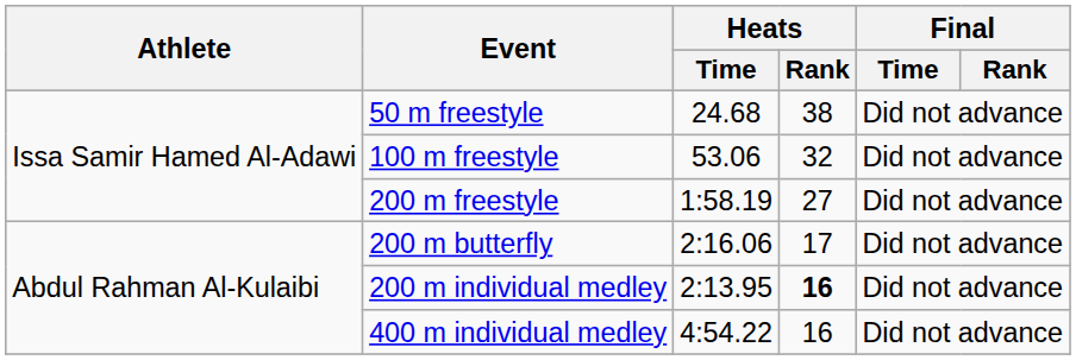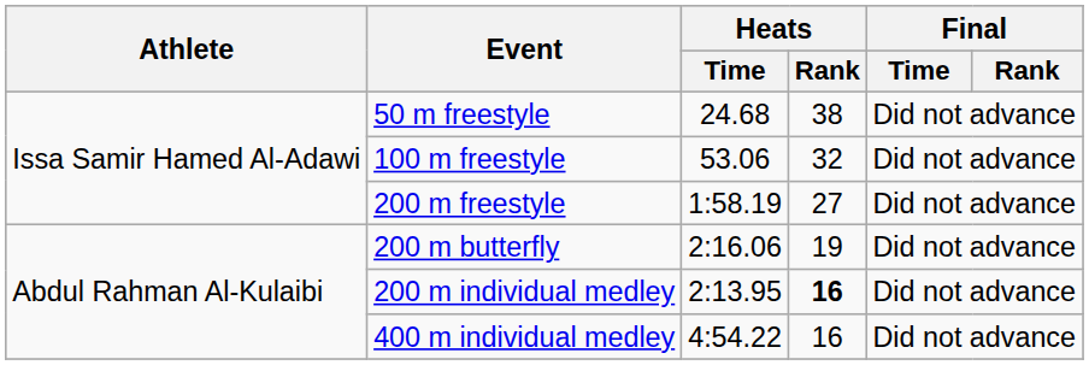200 m butterfly | Heats / Rank: 17 -> 19
